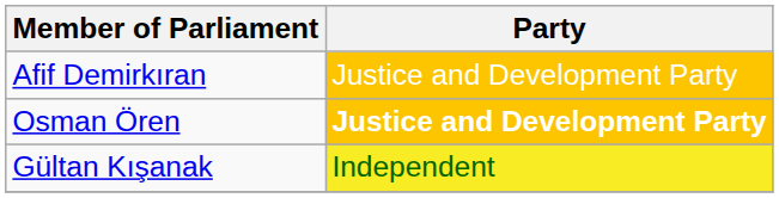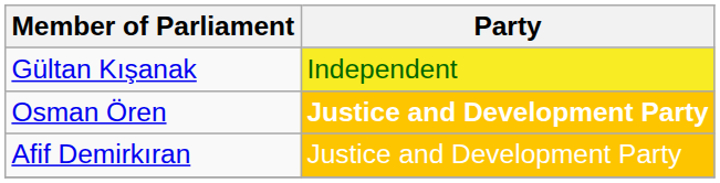rows swapped: Afif Demirkıran <-> Gültan Kışanak
